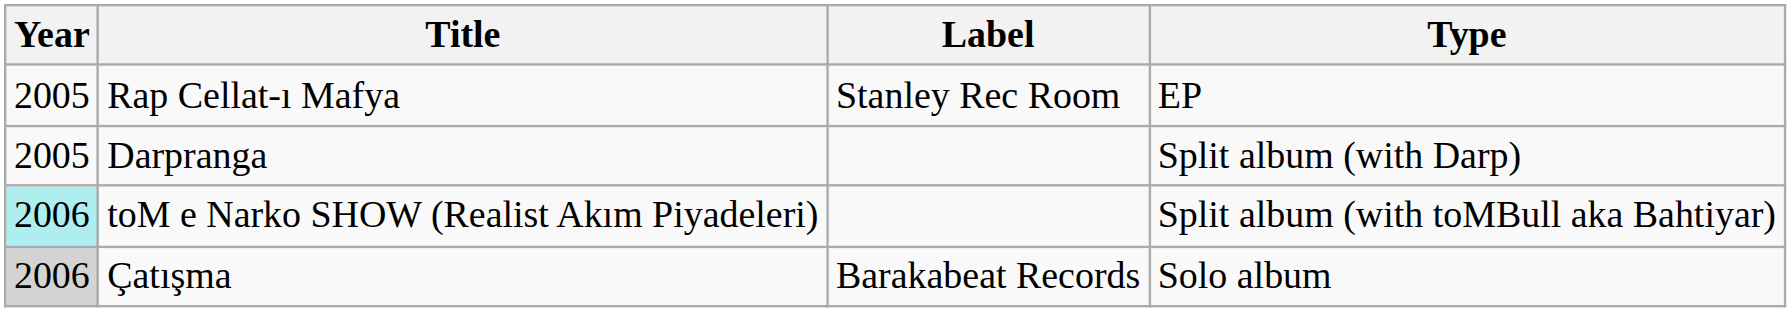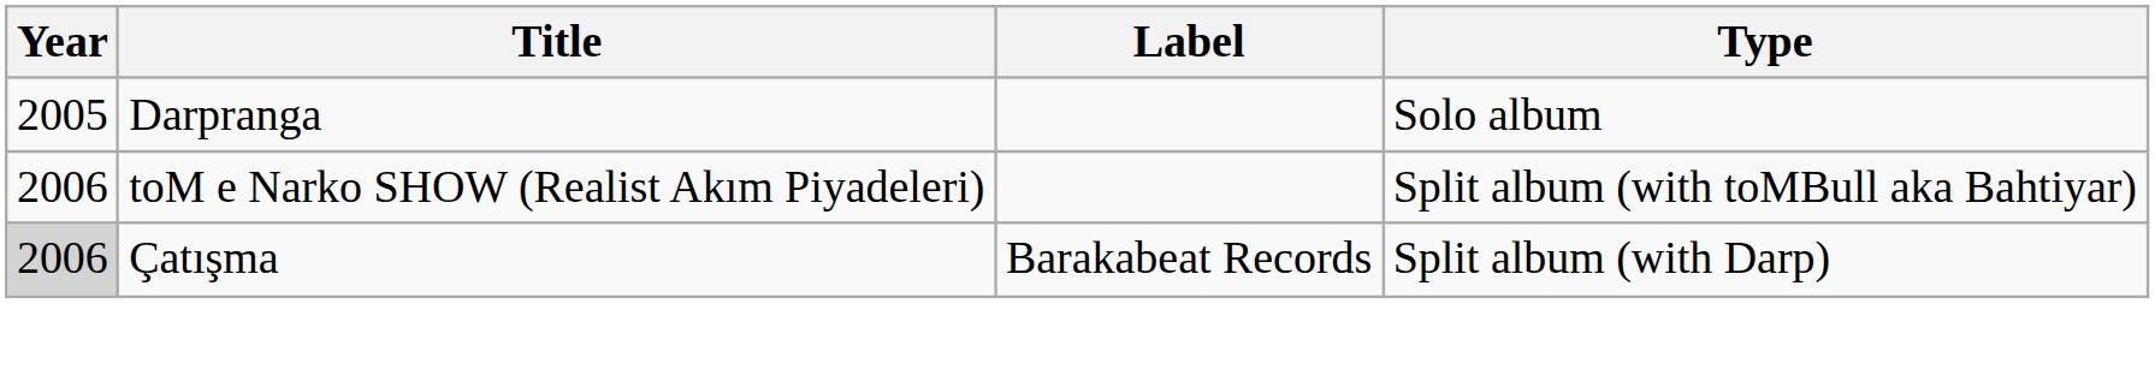- row: 2005 | Rap Cellat-ı Mafya | Stanley Rec Room | EP
Darpranga | Type: Split album (with Darp) -> Solo album
toM e Narko SHOW (Realist Akım Piyadeleri) | Year: paleturquoise background -> no background
Çatışma | Type: Solo album -> Split album (with Darp)
